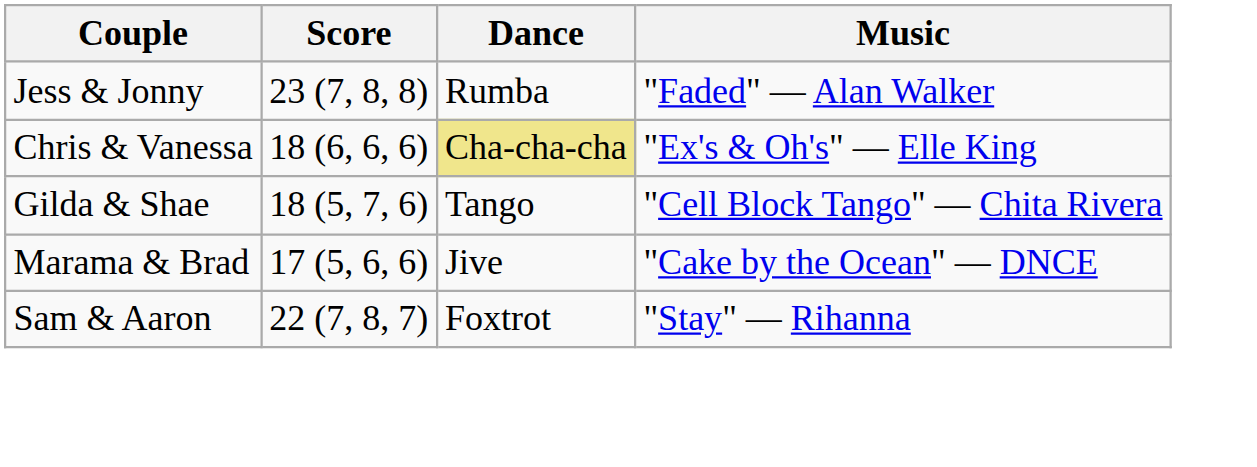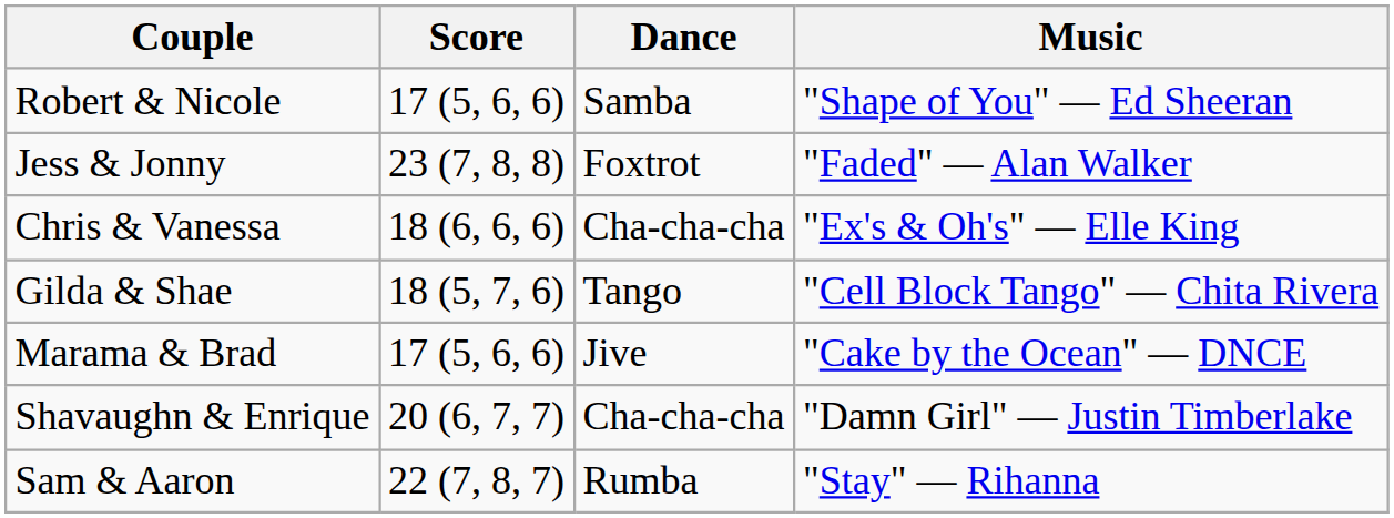+ row: Robert & Nicole | 17 (5, 6, 6) | Samba | "Shape of You" — Ed Sheeran
Jess & Jonny | Dance: Rumba -> Foxtrot
Chris & Vanessa | Dance: khaki background -> no background
+ row: Shavaughn & Enrique | 20 (6, 7, 7) | Cha-cha-cha | "Damn Girl" — Justin Timberlake
Sam & Aaron | Dance: Foxtrot -> Rumba
